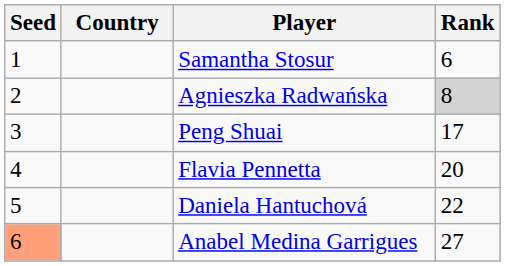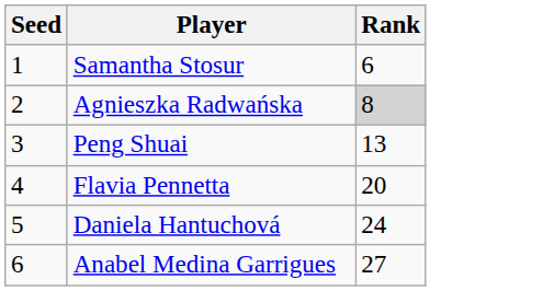- column: Country
Peng Shuai | Rank: 17 -> 13
Daniela Hantuchová | Rank: 22 -> 24
Anabel Medina Garrigues | Seed: lightsalmon background -> no background
